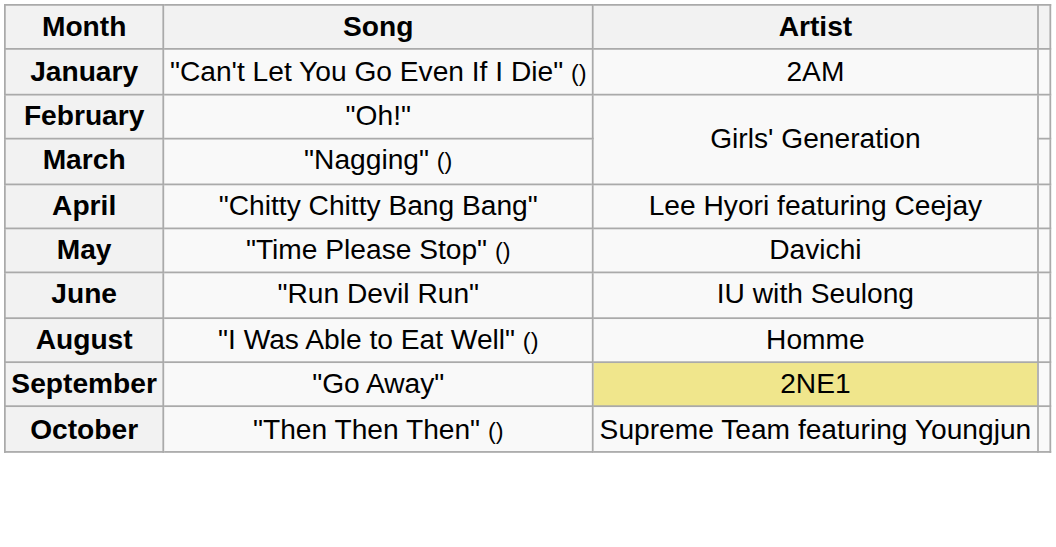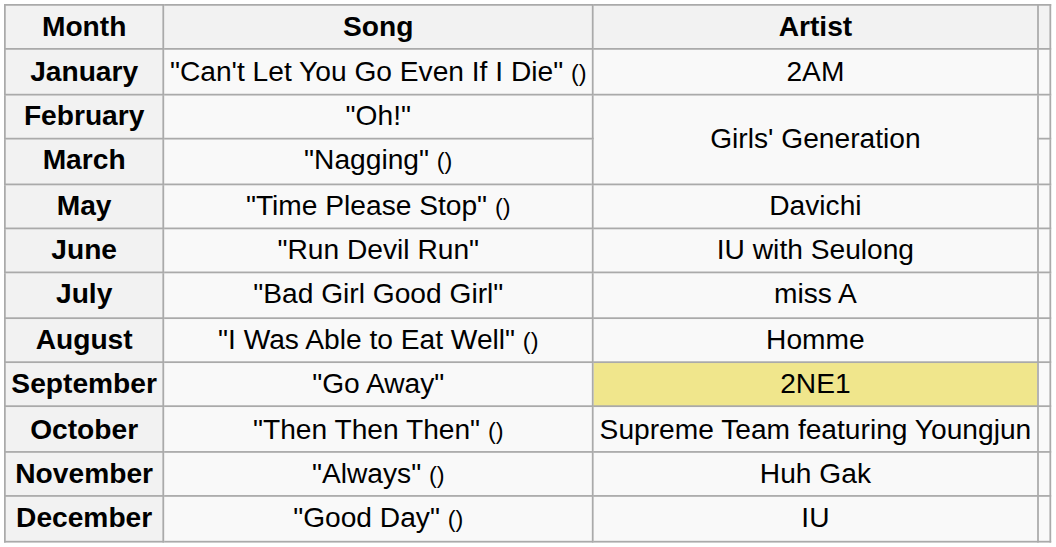- row: April | "Chitty Chitty Bang Bang" | Lee Hyori featuring Ceejay
+ row: July | "Bad Girl Good Girl" | miss A
+ row: November | "Always" () | Huh Gak
+ row: December | "Good Day" () | IU
